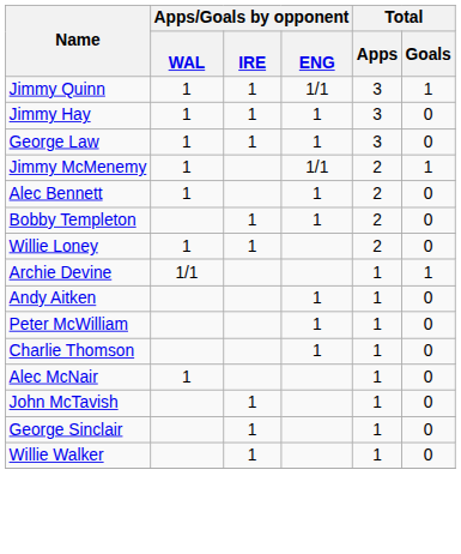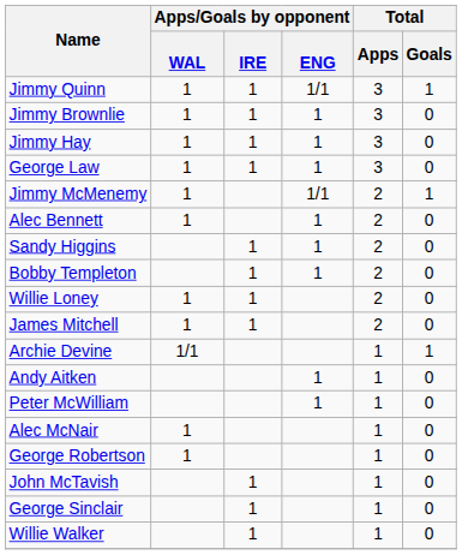+ row: Jimmy Brownlie | 1 | 1 | 1 | 3 | 0
+ row: Sandy Higgins | 1 | 1 | 2 | 0
+ row: James Mitchell | 1 | 1 | 2 | 0
- row: Charlie Thomson | 1 | 1 | 0
+ row: George Robertson | 1 | 1 | 0
